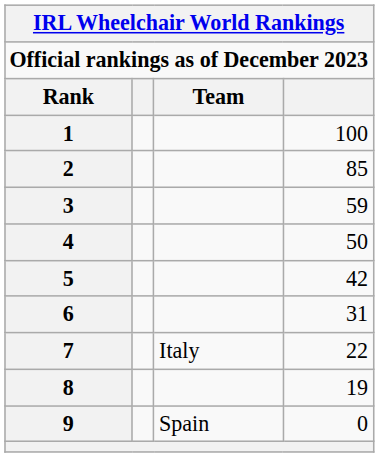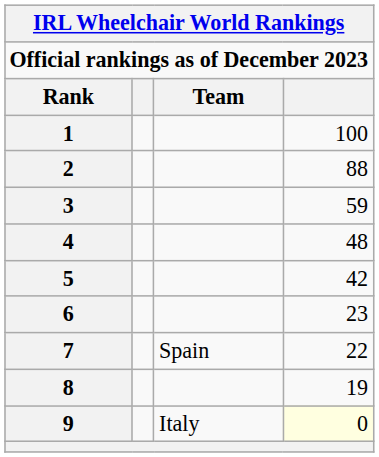2 | column 4: 85 -> 88
4 | column 4: 50 -> 48
6 | column 4: 31 -> 23
7 | Team: Italy -> Spain
9 | Team: Spain -> Italy
9 | column 4: no background -> lightyellow background
